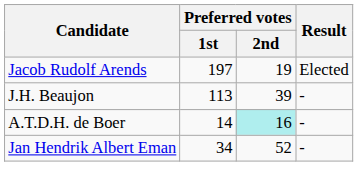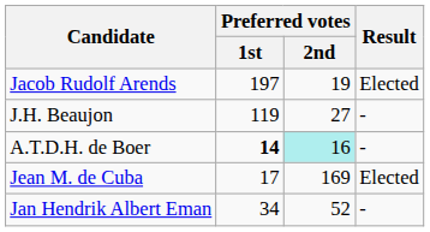J.H. Beaujon | Preferred votes / 1st: 113 -> 119
J.H. Beaujon | Preferred votes / 2nd: 39 -> 27
A.T.D.H. de Boer | Preferred votes / 1st: normal -> bold
+ row: Jean M. de Cuba | 17 | 169 | Elected
